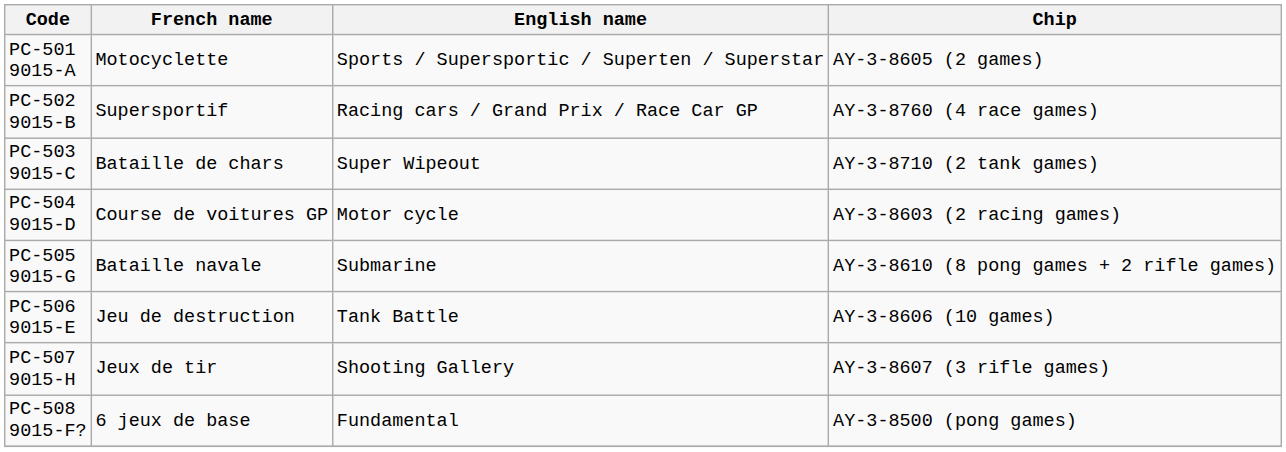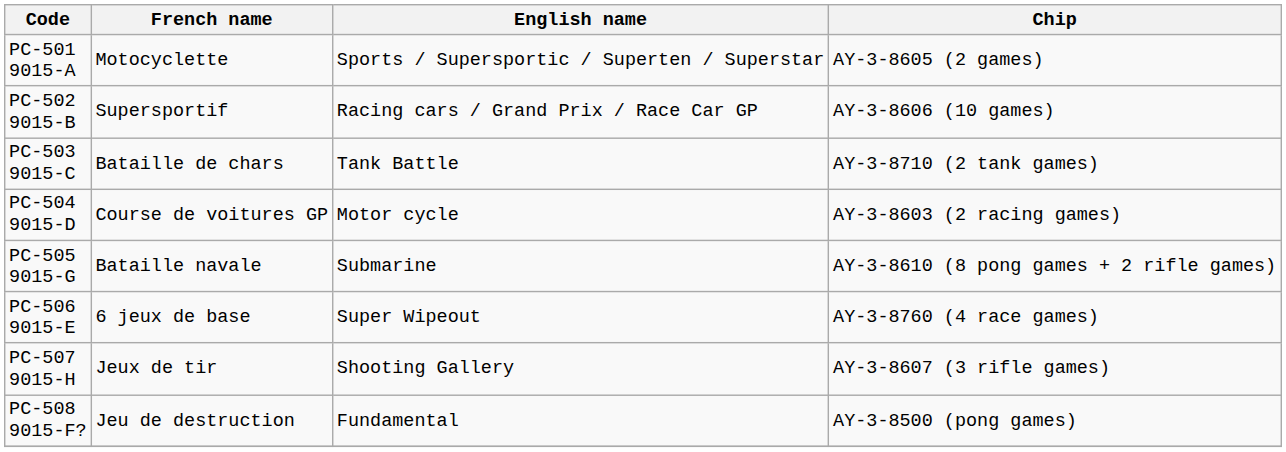PC-502 9015-B | Chip: AY-3-8760 (4 race games) -> AY-3-8606 (10 games)
PC-503 9015-C | English name: Super Wipeout -> Tank Battle
PC-506 9015-E | French name: Jeu de destruction -> 6 jeux de base
PC-506 9015-E | English name: Tank Battle -> Super Wipeout
PC-506 9015-E | Chip: AY-3-8606 (10 games) -> AY-3-8760 (4 race games)
PC-508 9015-F? | French name: 6 jeux de base -> Jeu de destruction
